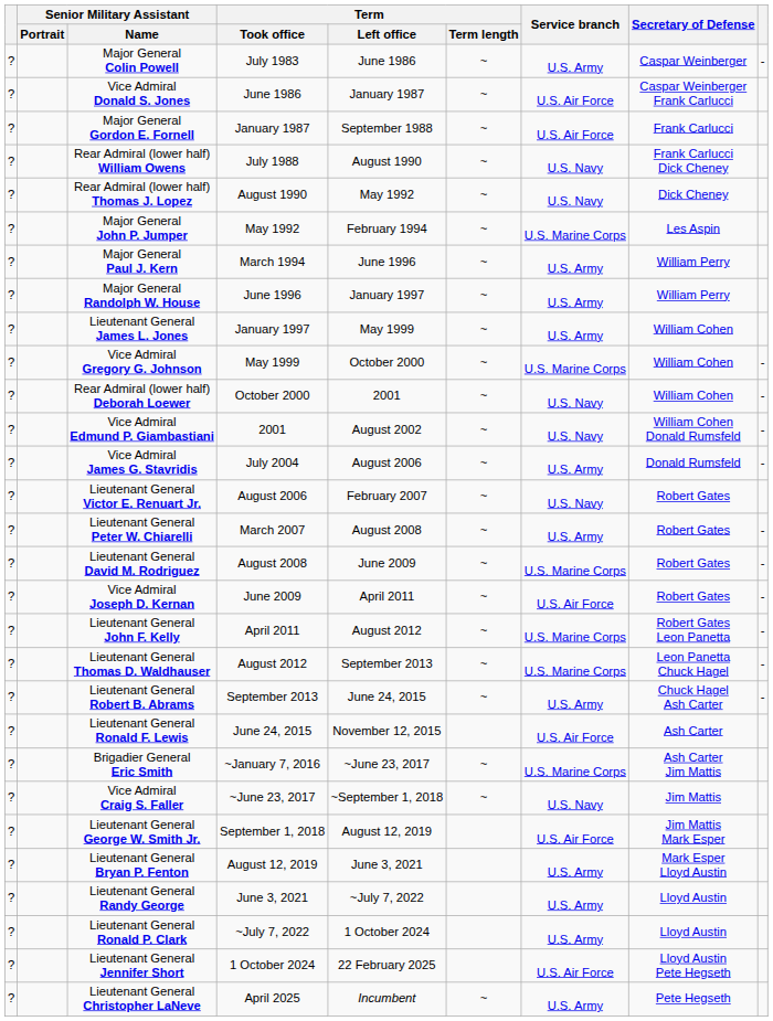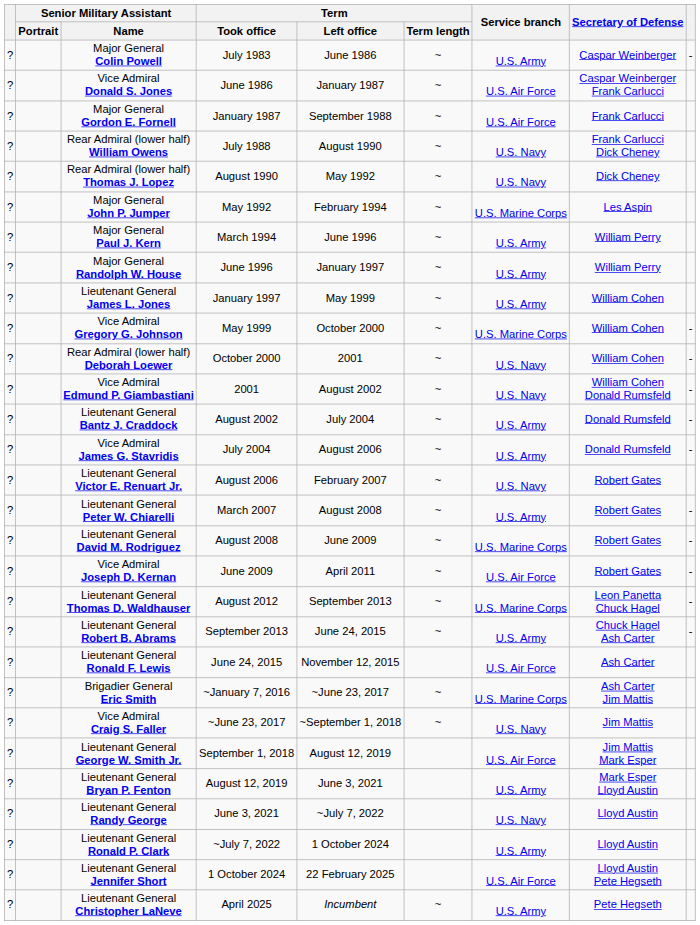+ row: ? | Lieutenant General Bantz J. Craddock | August 2002 | July 2004 | ~ | U.S. Army | Donald Rumsfeld | -
- row: ? | Lieutenant General John F. Kelly | April 2011 | August 2012 | ~ | U.S. Marine Corps | Robert Gates Leon Panetta | -
Lieutenant General Randy George | Service branch: U.S. Army -> U.S. Navy
